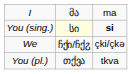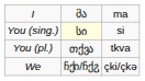You (sing.) | column 3: bold -> normal
rows swapped: We <-> You (pl.)
